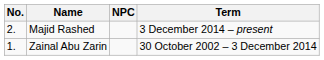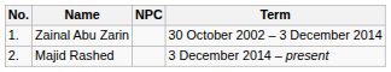rows swapped: Zainal Abu Zarin <-> Majid Rashed
